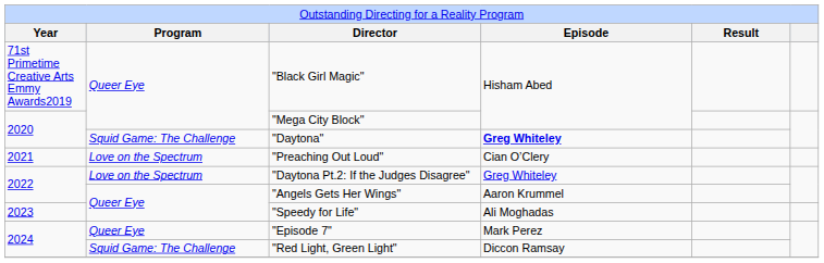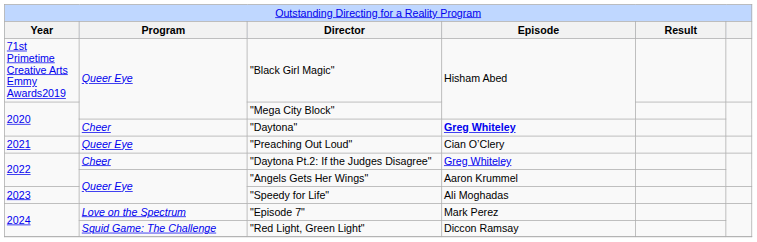"Daytona" | column 2: Squid Game: The Challenge -> Cheer
"Preaching Out Loud" | column 2: Love on the Spectrum -> Queer Eye
"Daytona Pt.2: If the Judges Disagree" | column 2: Love on the Spectrum -> Cheer
"Episode 7" | column 2: Queer Eye -> Love on the Spectrum
